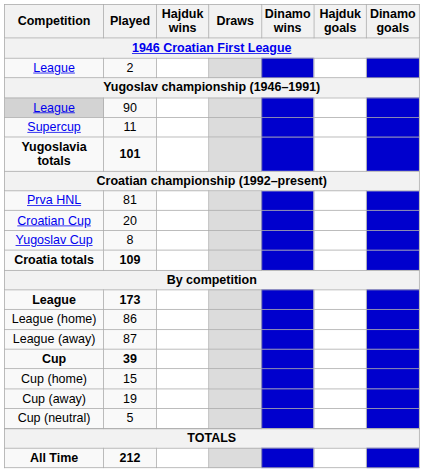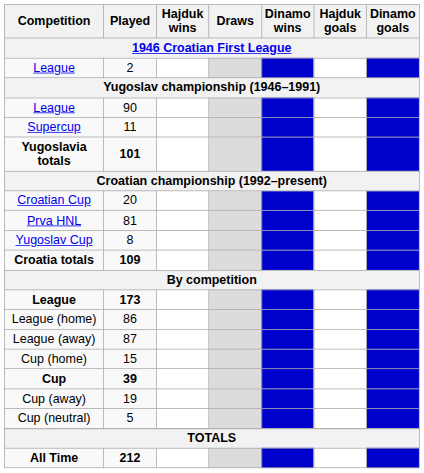90 | Competition: lightgrey background -> no background
rows swapped: 81 <-> 20
rows swapped: 39 <-> 15
